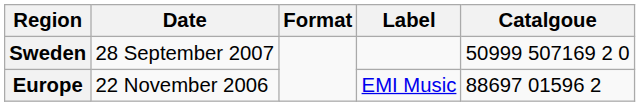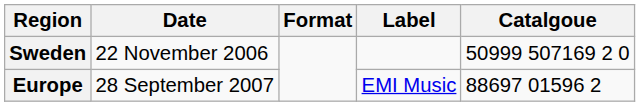Sweden | Date: 28 September 2007 -> 22 November 2006
Europe | Date: 22 November 2006 -> 28 September 2007
